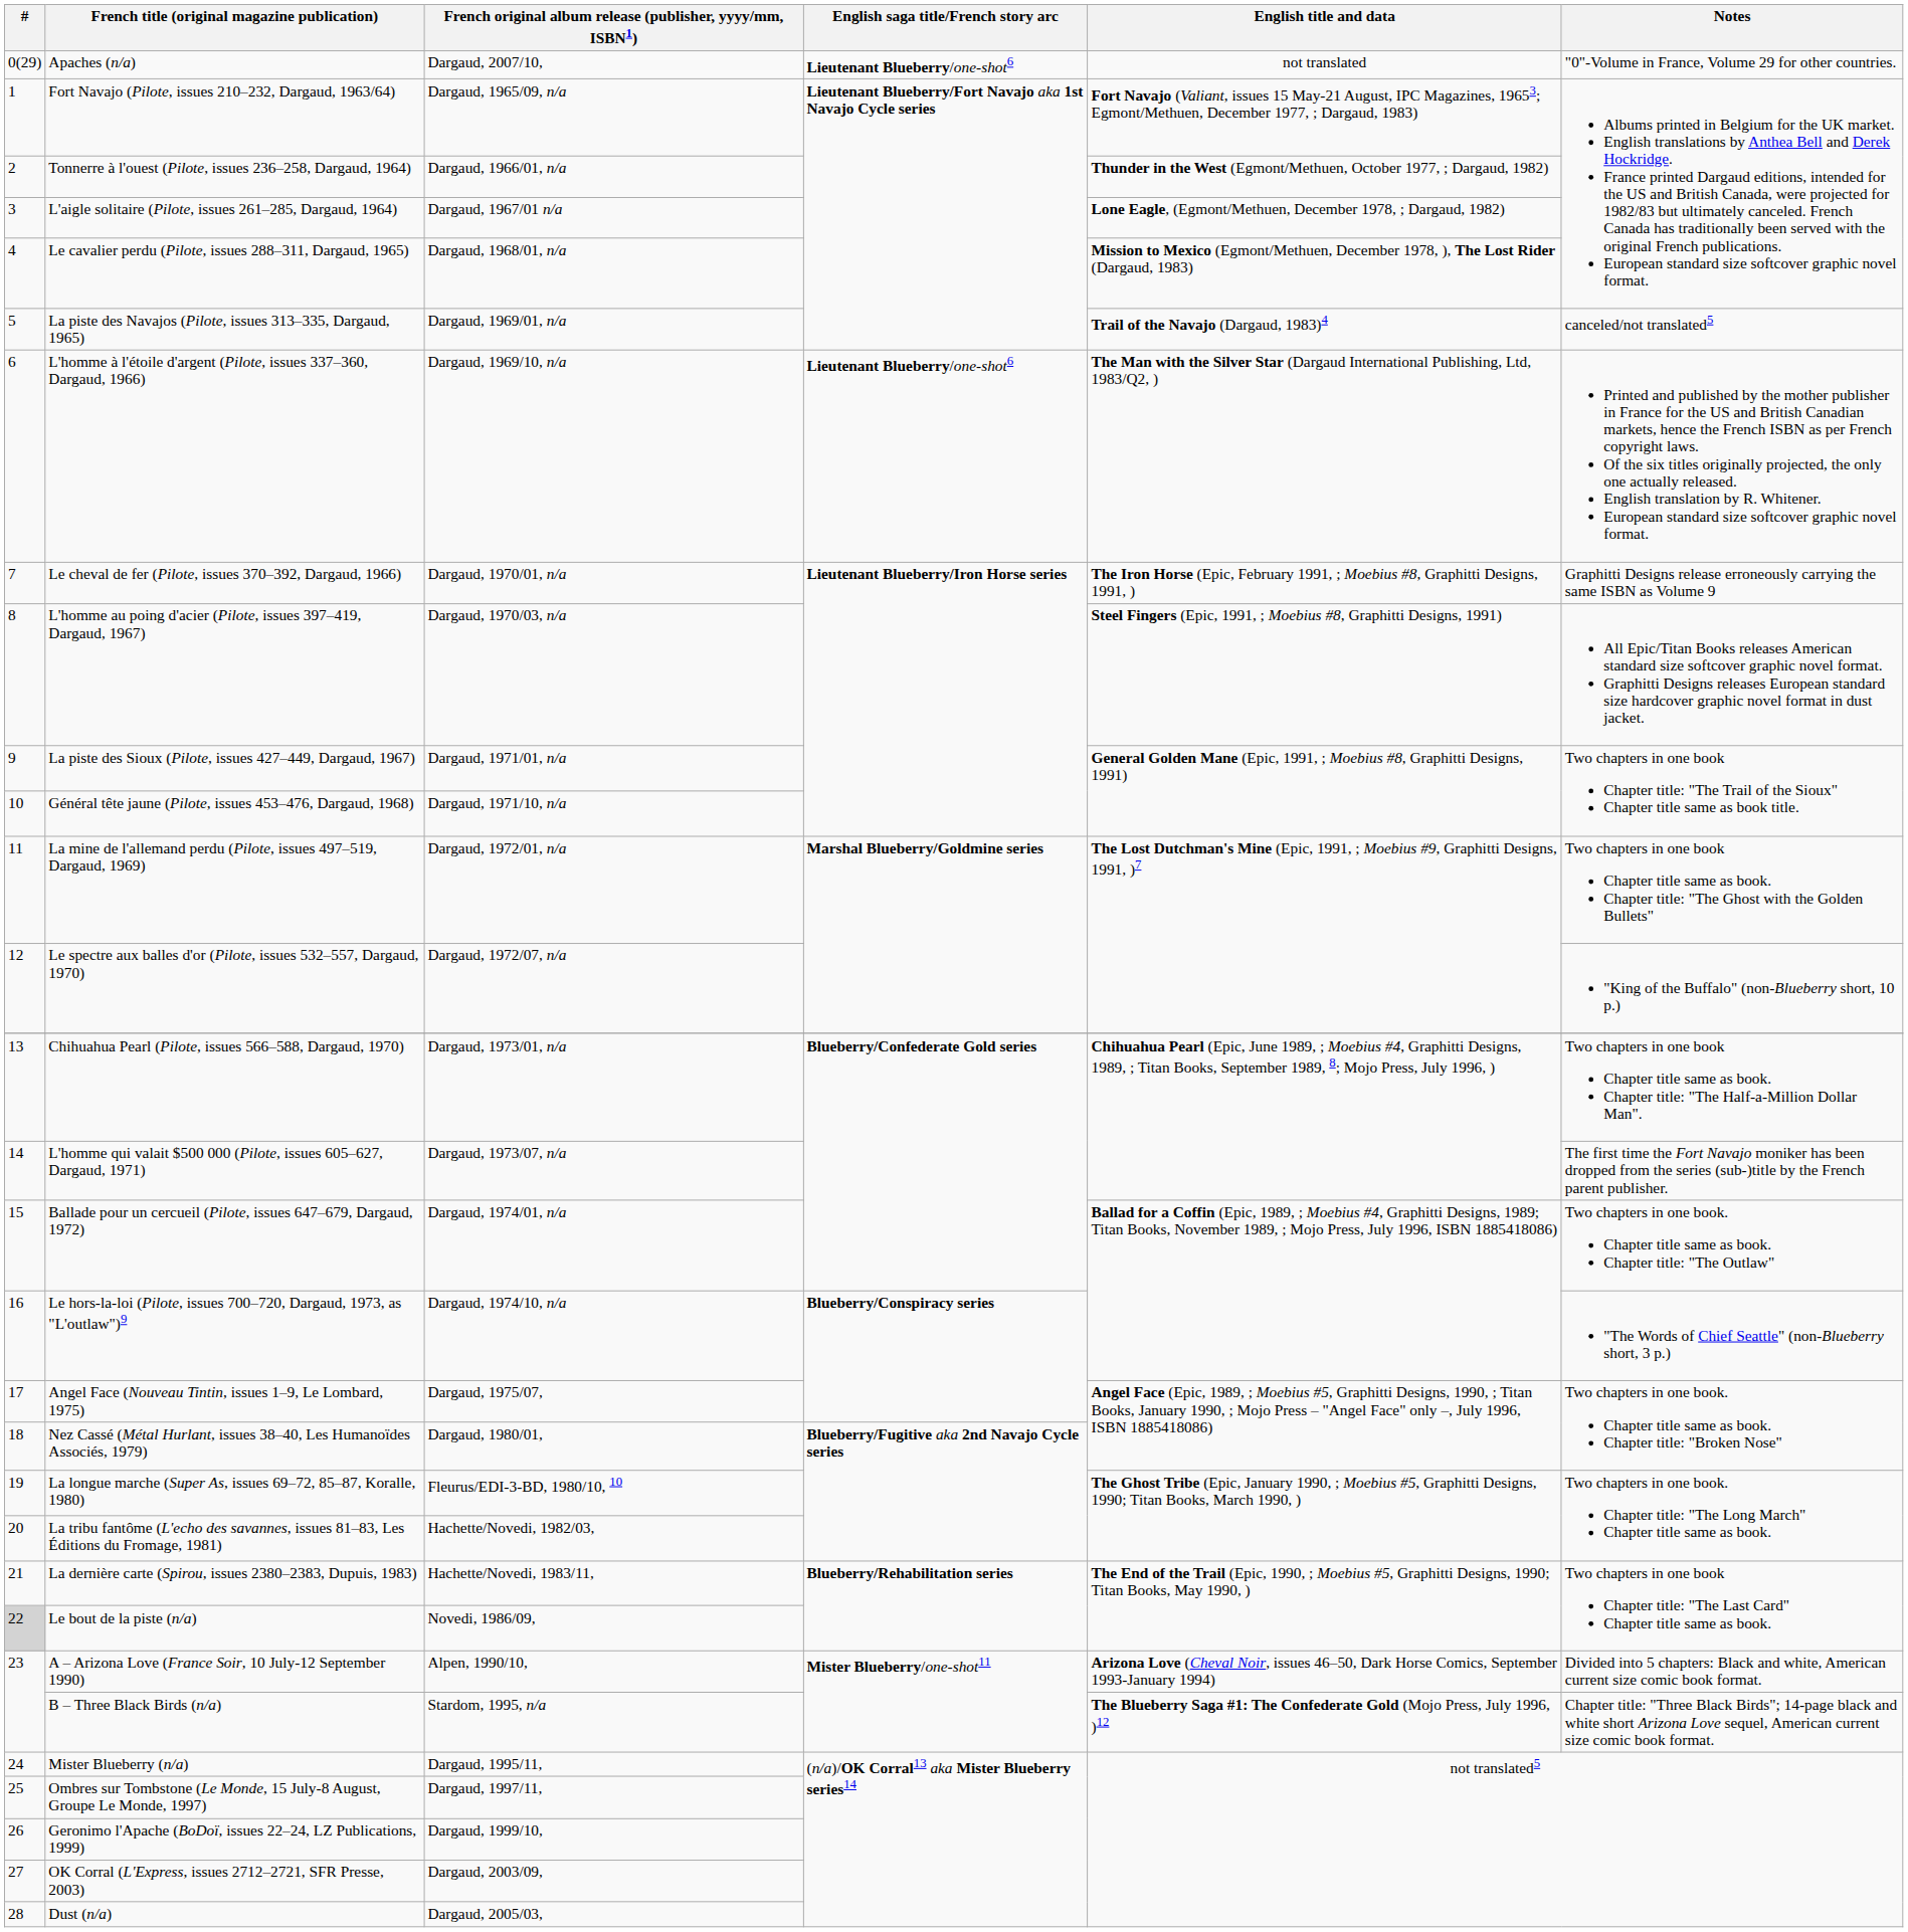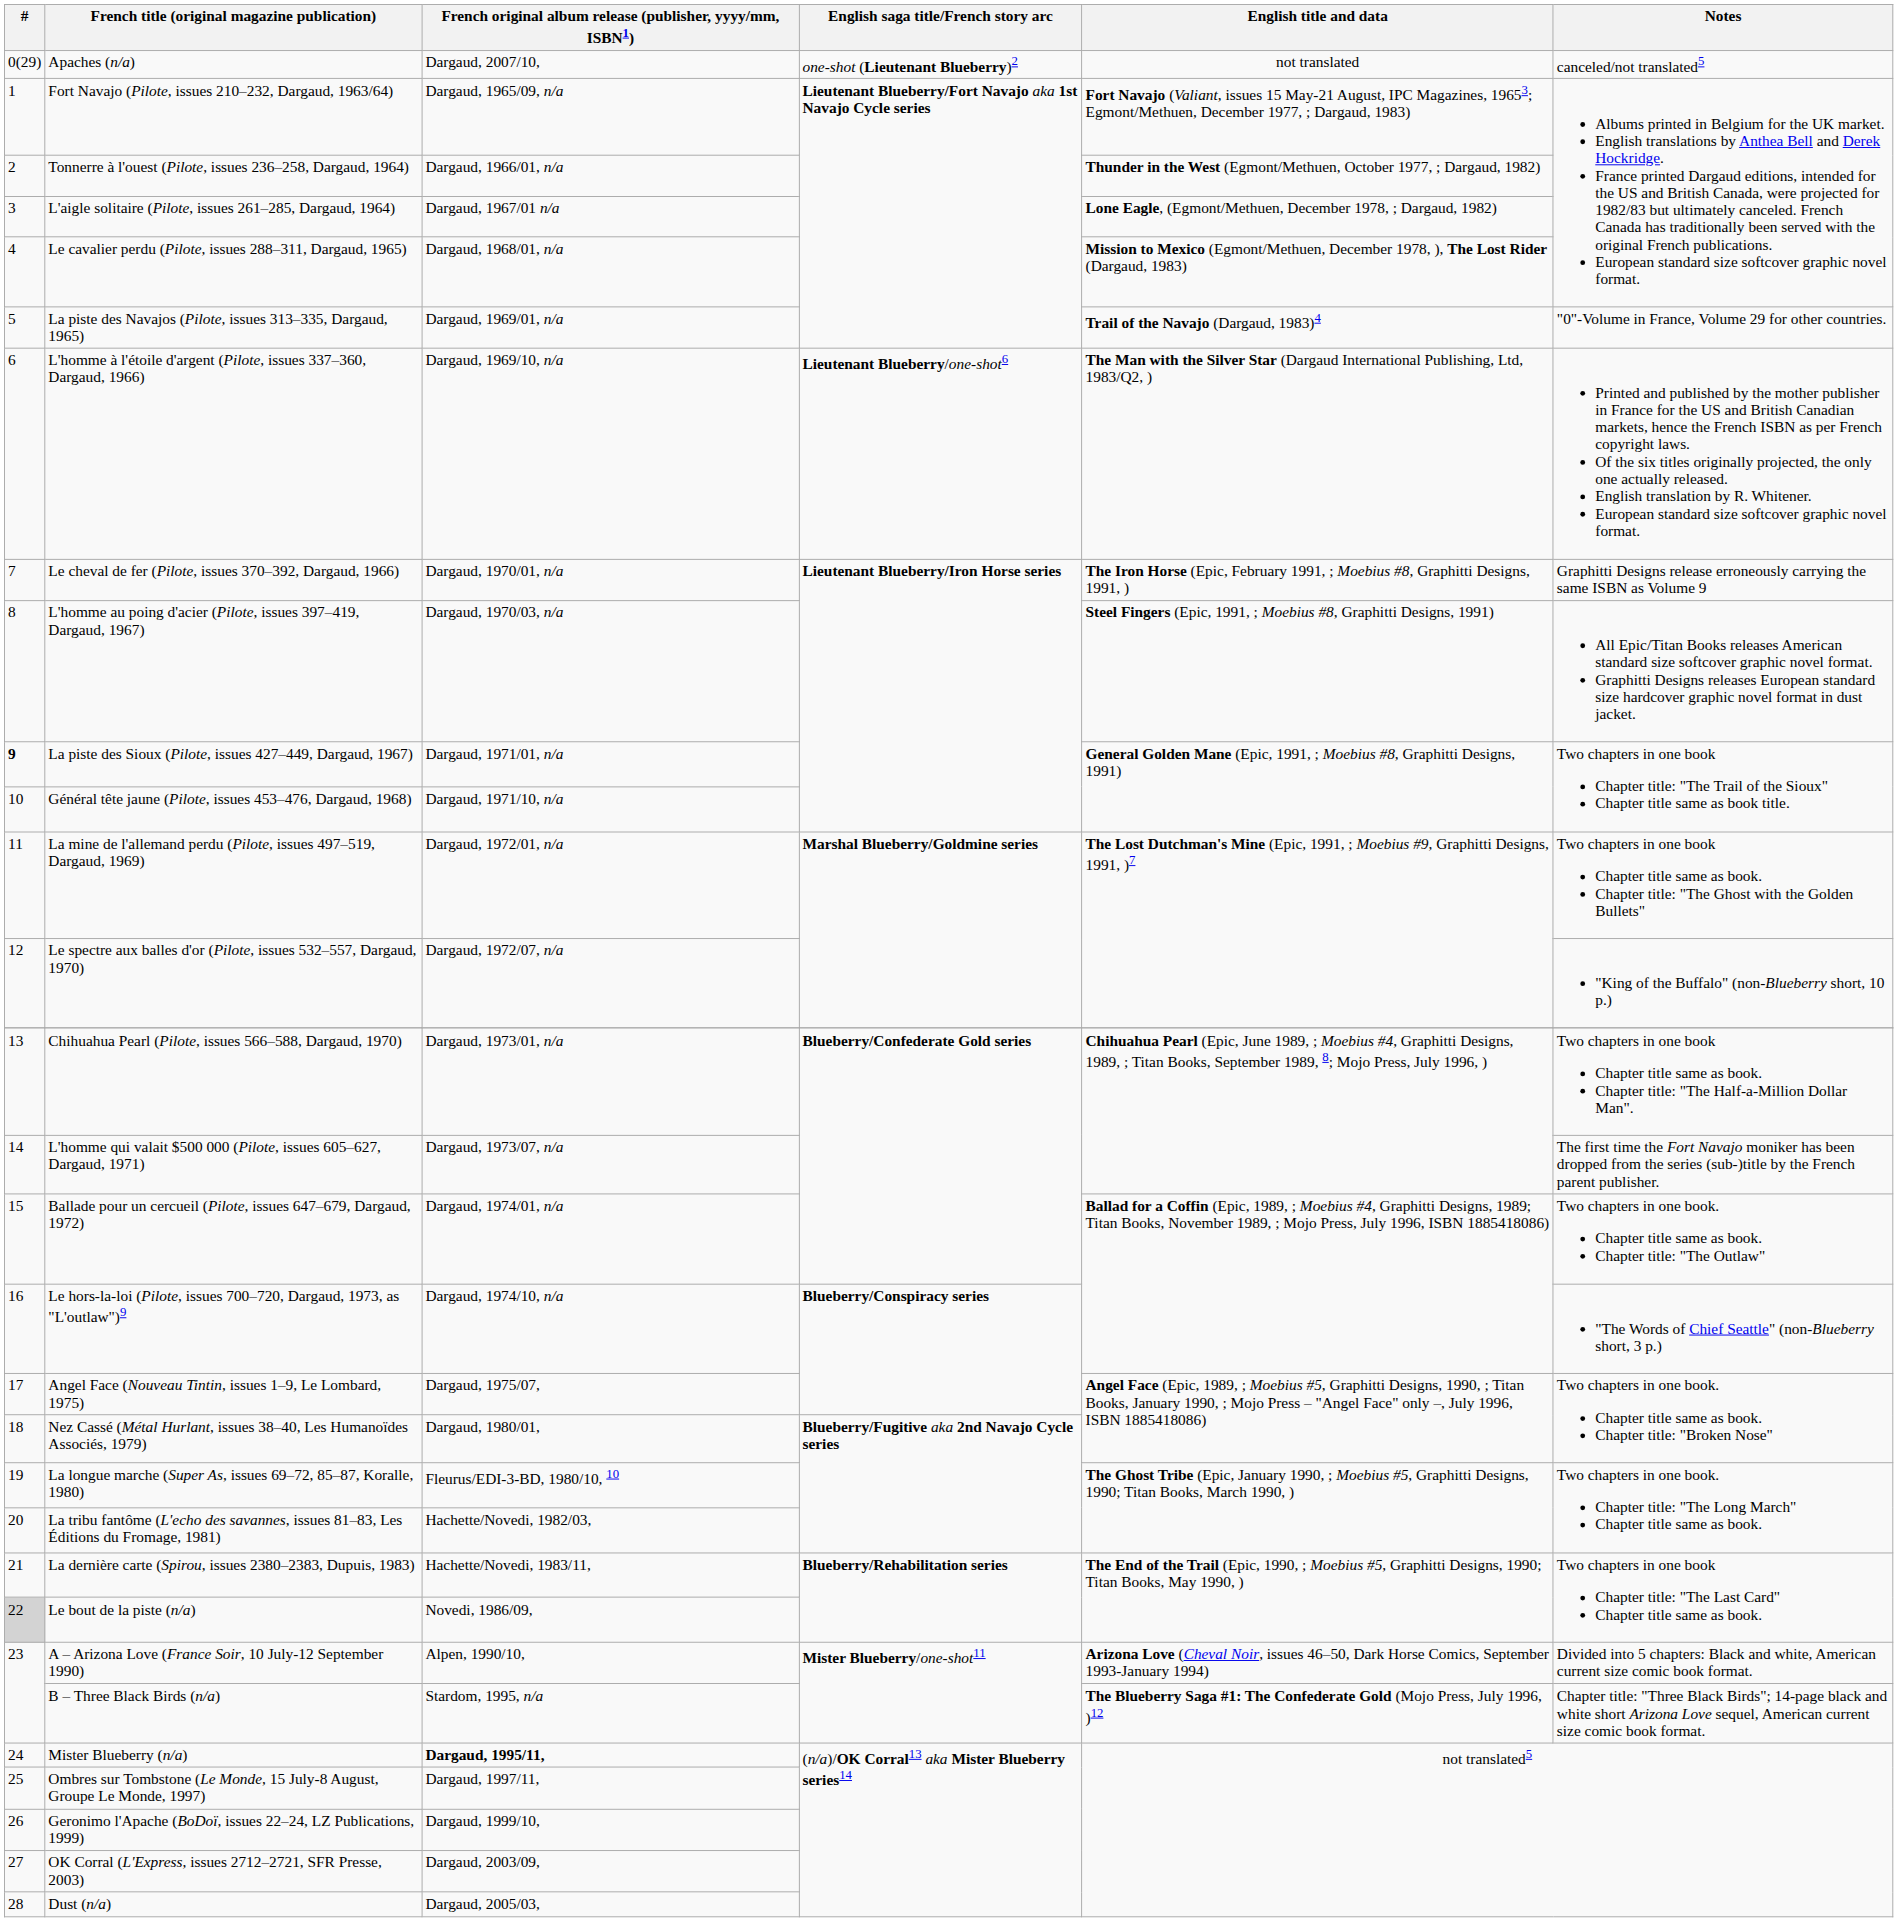Apaches (n/a) | English saga title/French story arc: Lieutenant Blueberry/one-shot6 -> one-shot (Lieutenant Blueberry)2
Apaches (n/a) | Notes: "0"-Volume in France, Volume 29 for other countries. -> canceled/not translated5
La piste des Navajos (Pilote, issues 313–335, Dargaud, 1965) | Notes: canceled/not translated5 -> "0"-Volume in France, Volume 29 for other countries.
La piste des Sioux (Pilote, issues 427–449, Dargaud, 1967) | #: normal -> bold
Mister Blueberry (n/a) | French original album release (publisher, yyyy/mm, ISBN1): normal -> bold
